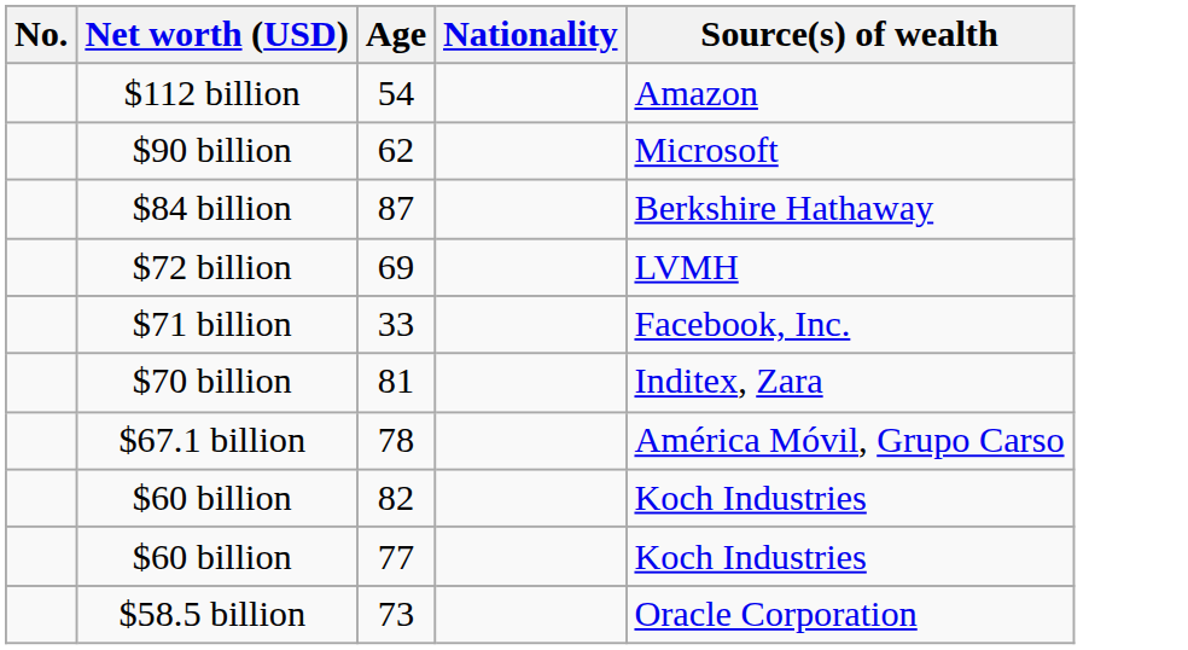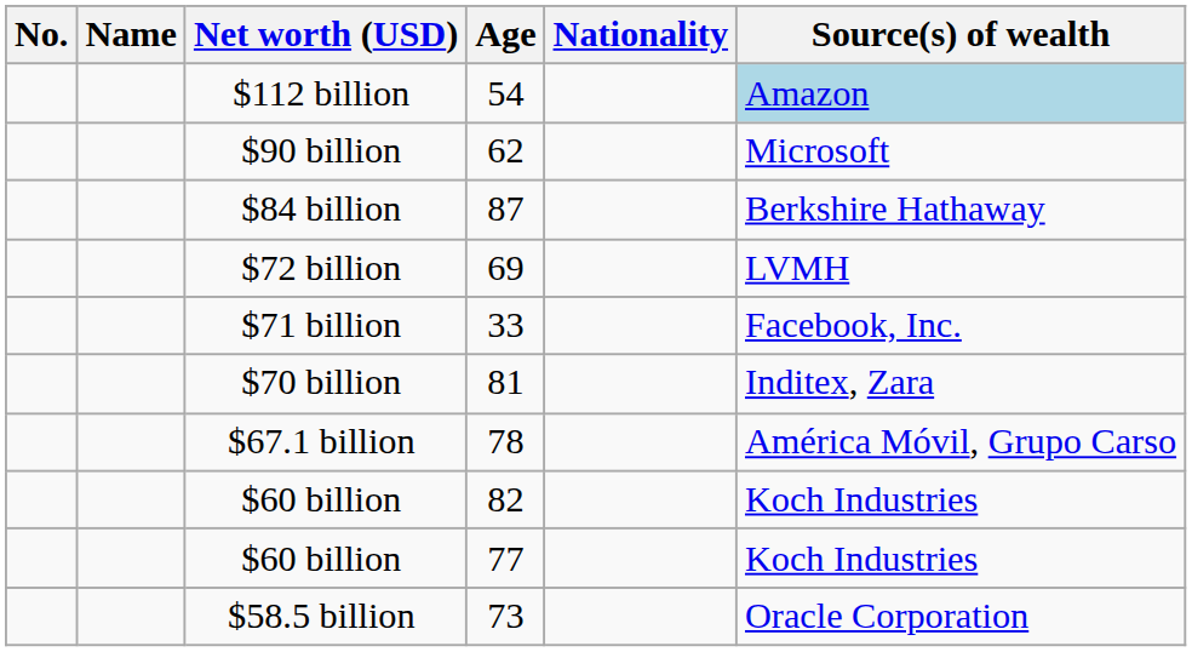+ column: Name
$112 billion | Source(s) of wealth: no background -> lightblue background
